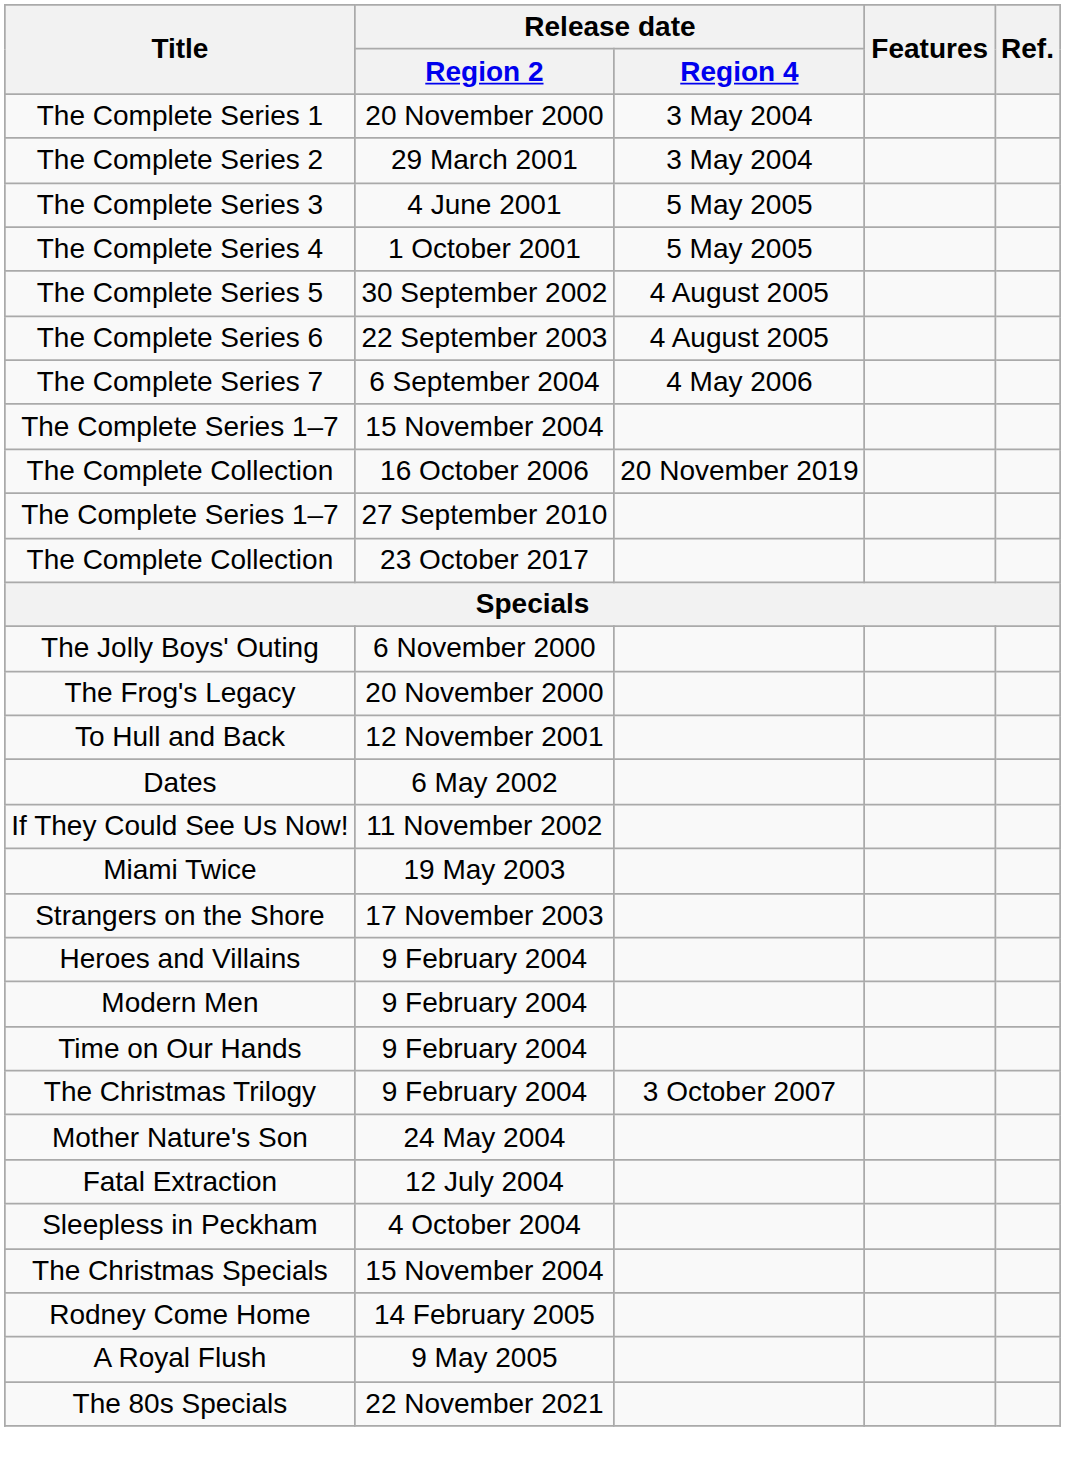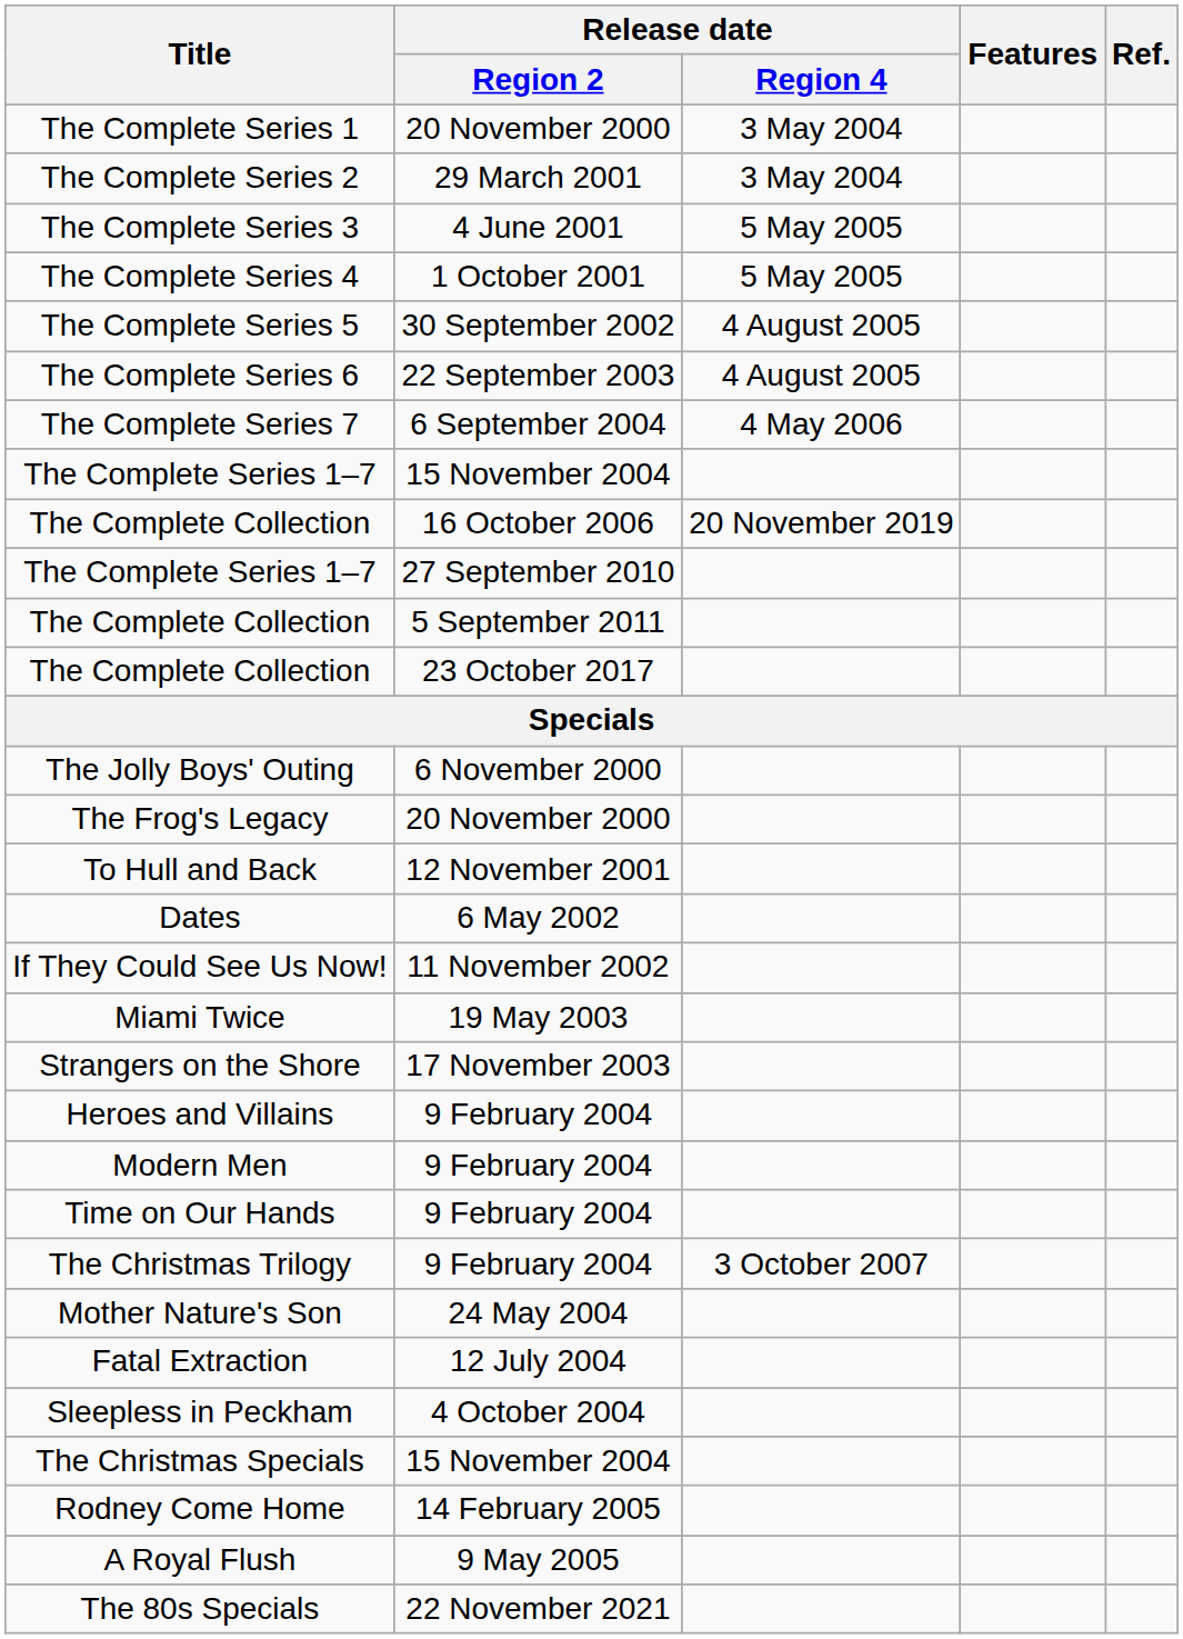+ row: The Complete Collection | 5 September 2011
